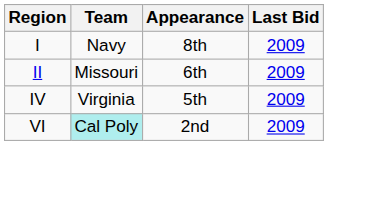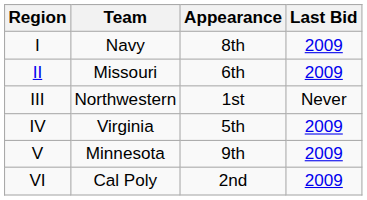+ row: III | Northwestern | 1st | Never
+ row: V | Minnesota | 9th | 2009
VI | Team: paleturquoise background -> no background
